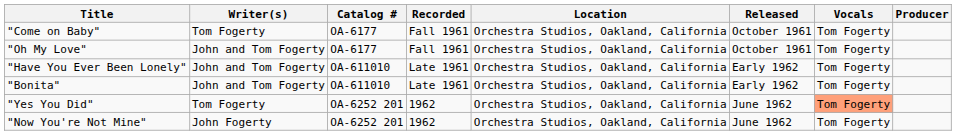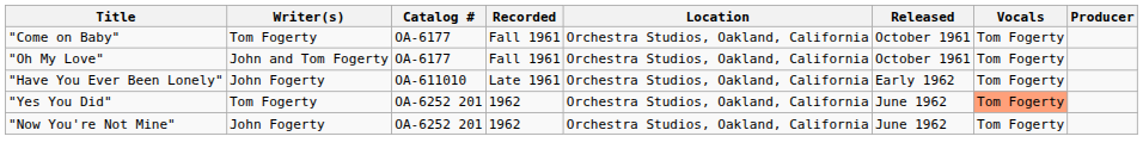"Have You Ever Been Lonely" | Writer(s): John and Tom Fogerty -> John Fogerty
- row: "Bonita" | John and Tom Fogerty | OA-611010 | Late 1961 | Orchestra Studios, Oakland, California | Early 1962 | Tom Fogerty
